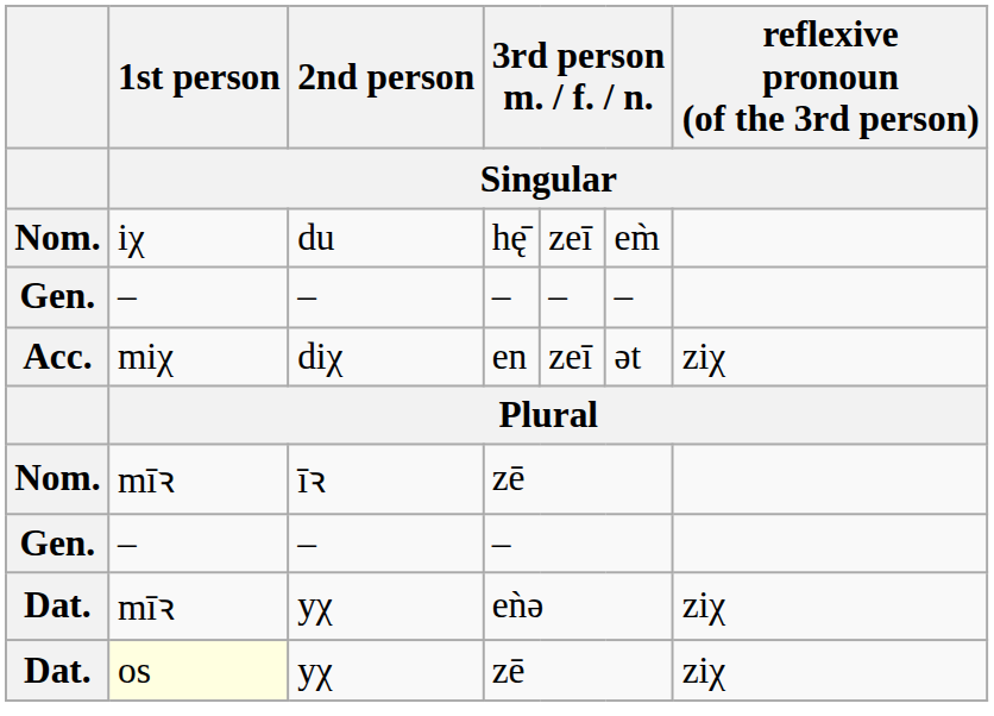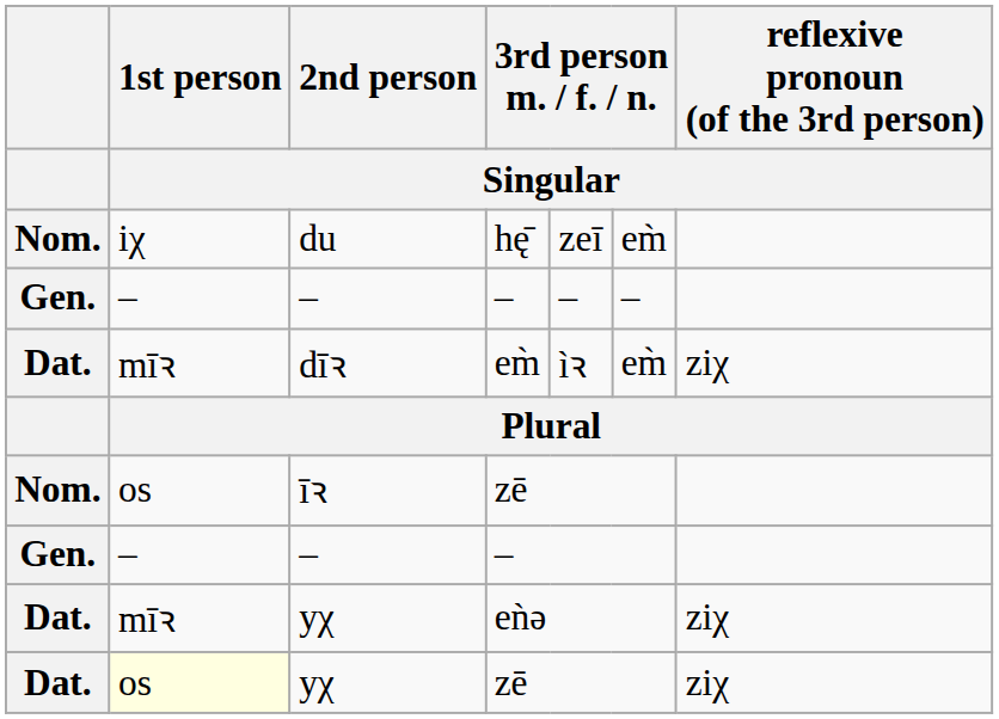+ row: Dat. | mīꝛ | dīꝛ | em̀ | ìꝛ | em̀ | ziχ
- row: Acc. | miχ | diχ | en | zeī | ət | ziχ
īꝛ | 1st person / Singular: mīꝛ -> os
